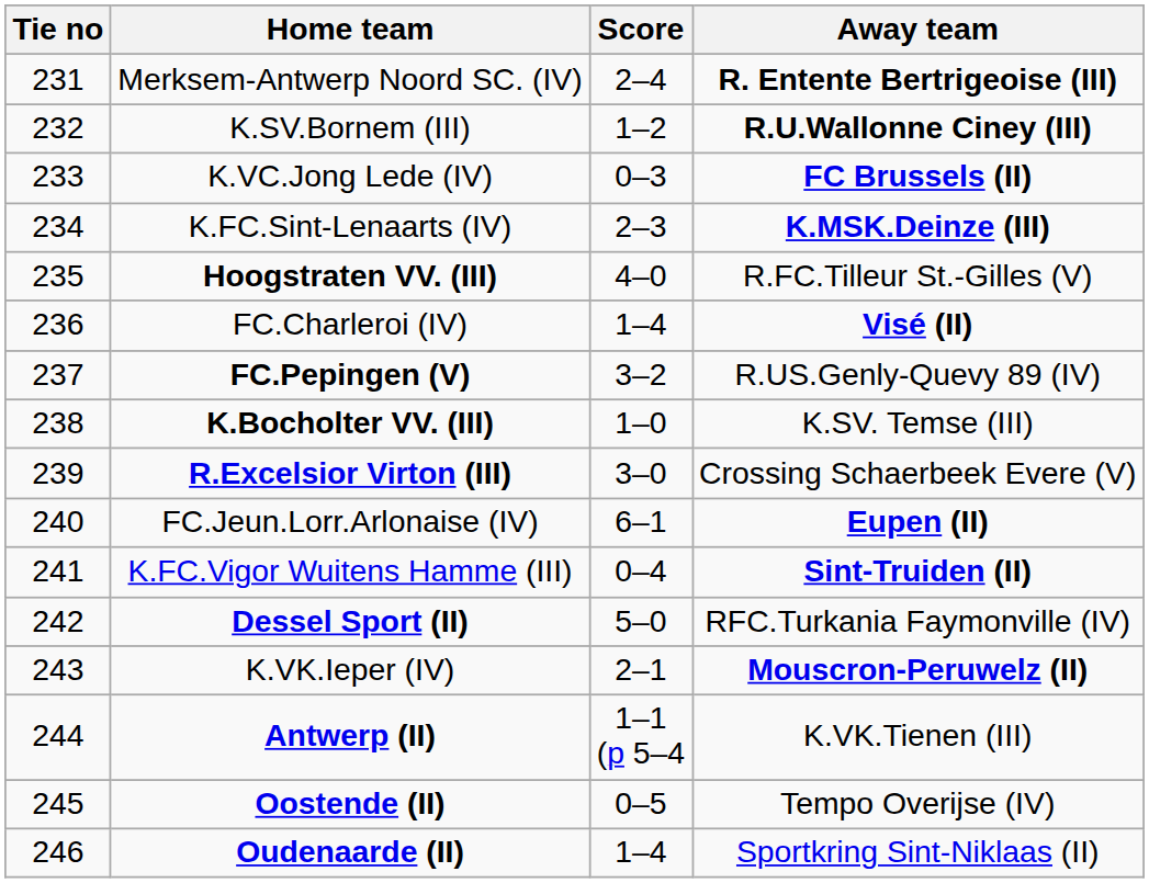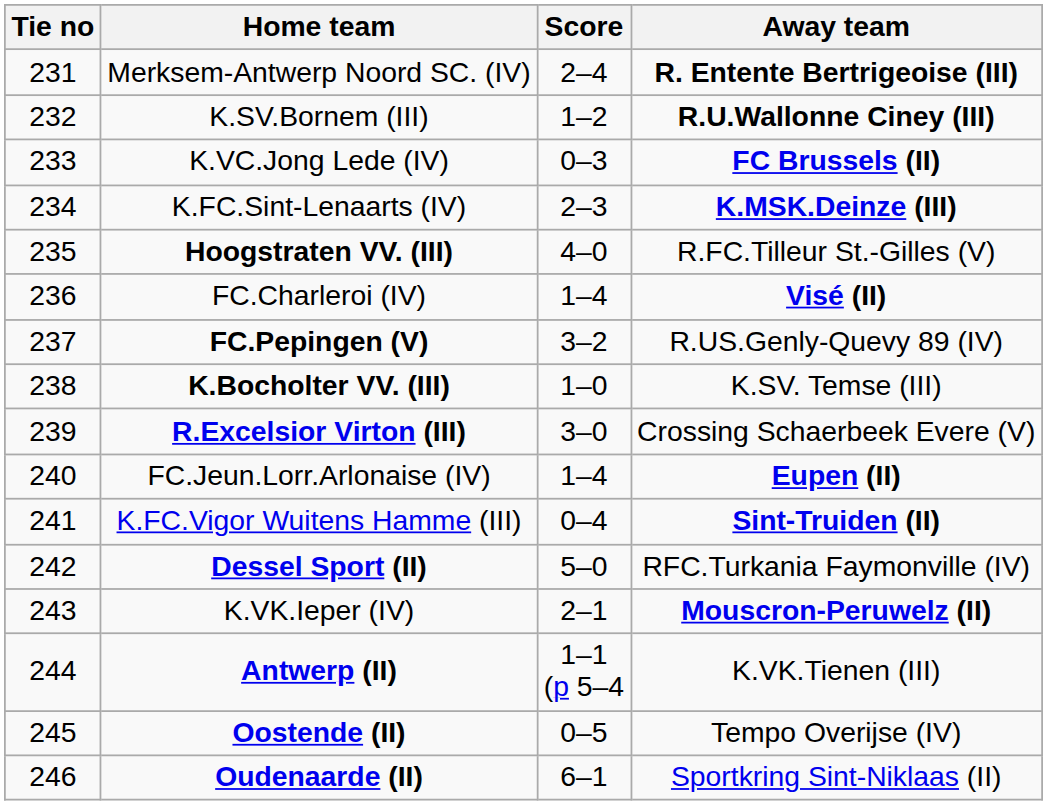FC.Jeun.Lorr.Arlonaise (IV) | Score: 6–1 -> 1–4
Oudenaarde (II) | Score: 1–4 -> 6–1
